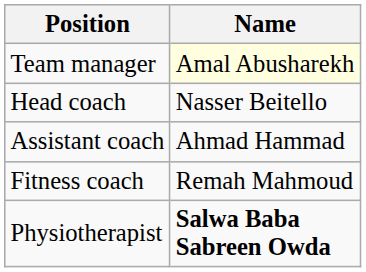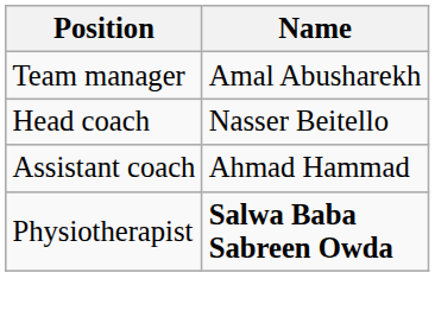Team manager | Name: lightyellow background -> no background
- row: Fitness coach | Remah Mahmoud
